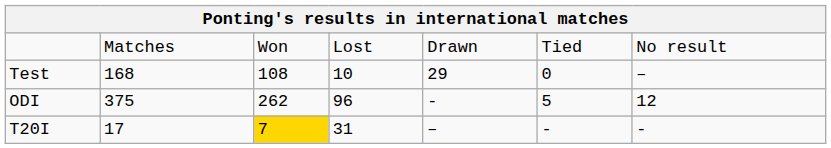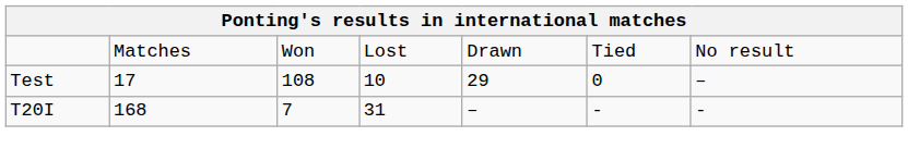Test | column 2: 168 -> 17
- row: ODI | 375 | 262 | 96 | - | 5 | 12
T20I | column 2: 17 -> 168
T20I | column 3: gold background -> no background
